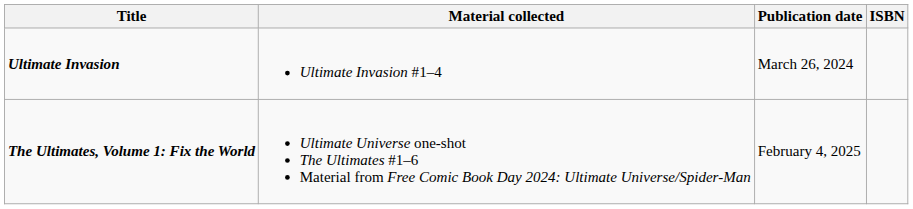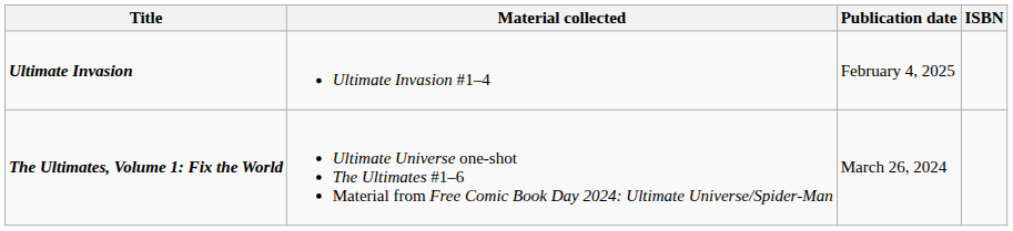Ultimate Invasion | Publication date: March 26, 2024 -> February 4, 2025
The Ultimates, Volume 1: Fix the World | Publication date: February 4, 2025 -> March 26, 2024
